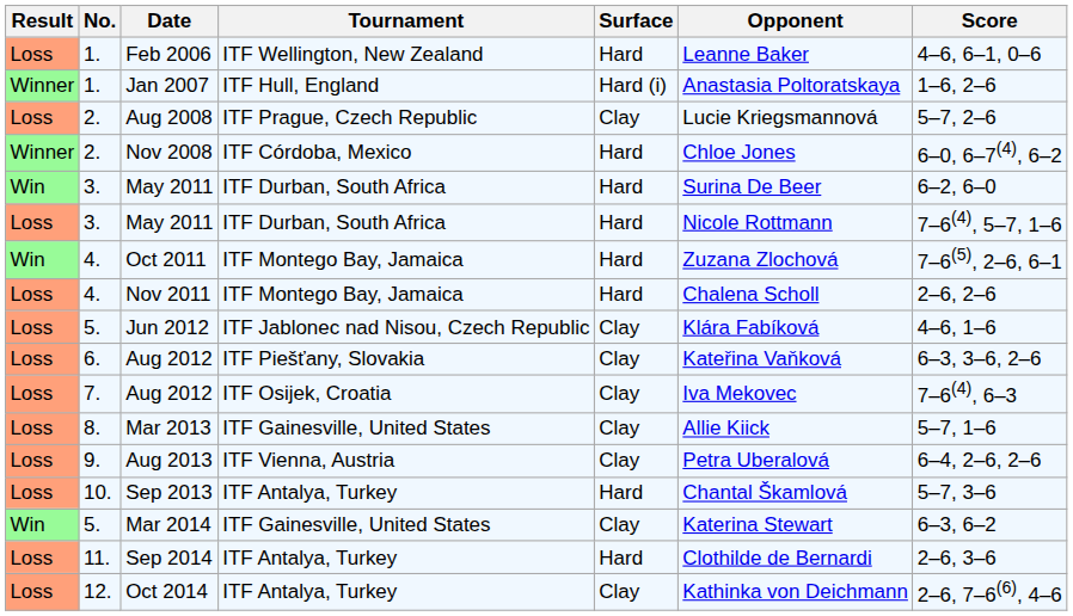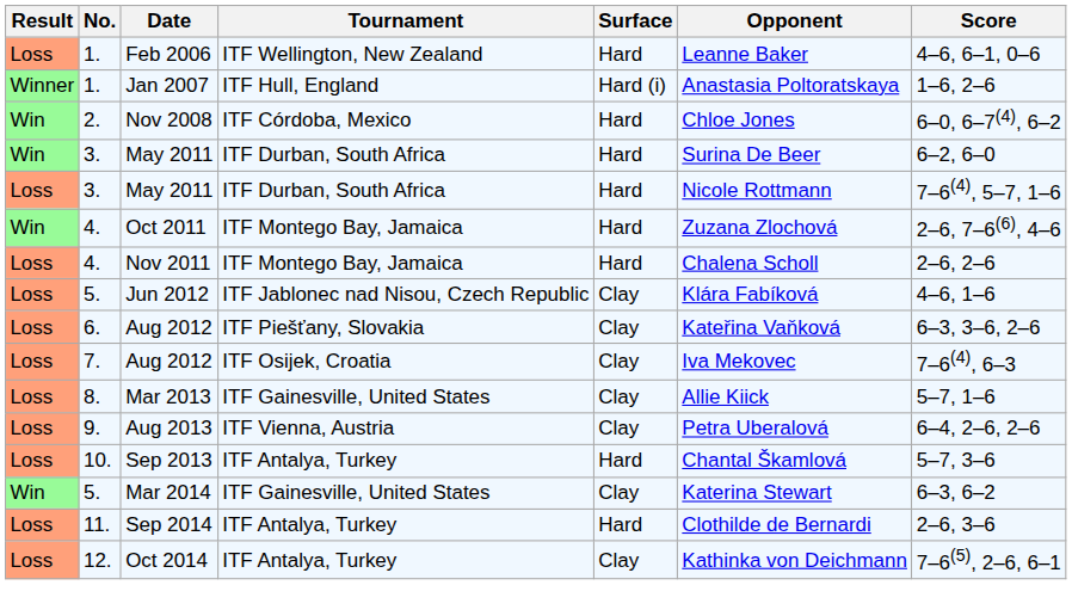- row: Loss | 2. | Aug 2008 | ITF Prague, Czech Republic | Clay | Lucie Kriegsmannová | 5–7, 2–6
Nov 2008 | Result: Winner -> Win
Oct 2011 | Score: 7–6(5), 2–6, 6–1 -> 2–6, 7–6(6), 4–6
Oct 2014 | Score: 2–6, 7–6(6), 4–6 -> 7–6(5), 2–6, 6–1
